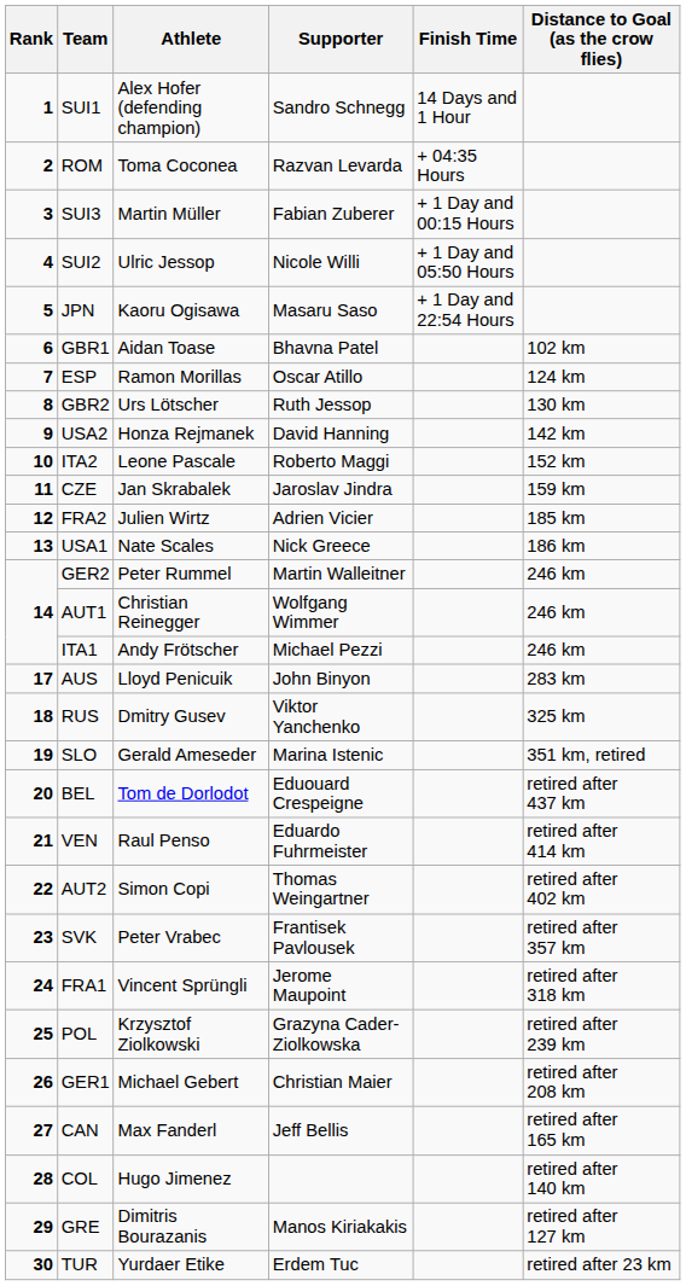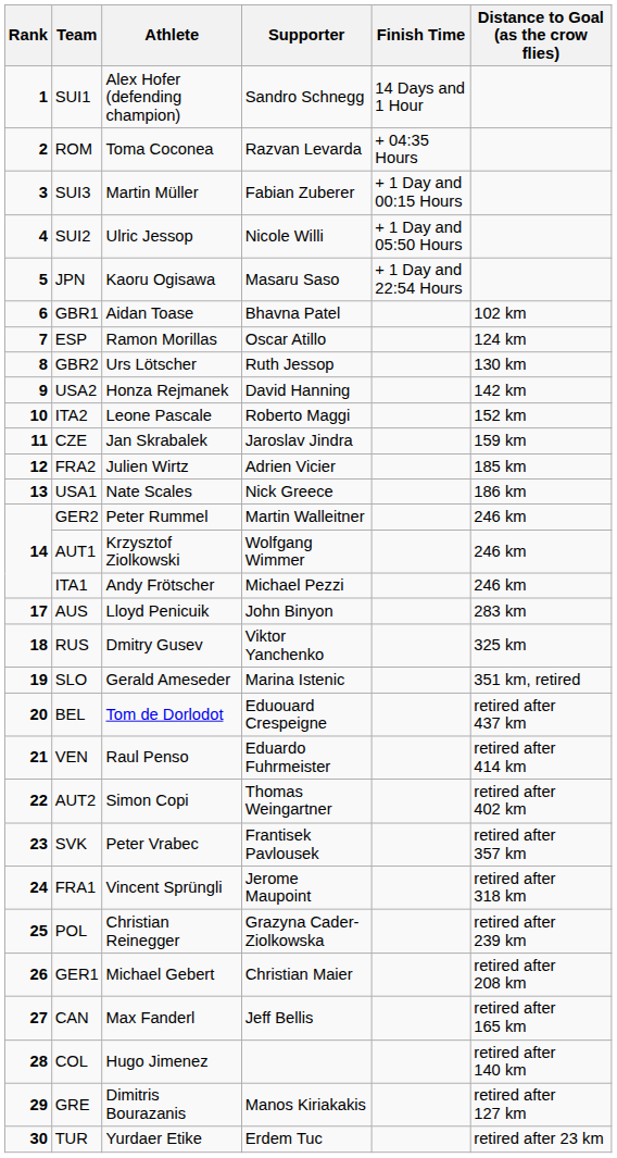AUT1 | Athlete: Christian Reinegger -> Krzysztof Ziolkowski
POL | Athlete: Krzysztof Ziolkowski -> Christian Reinegger
